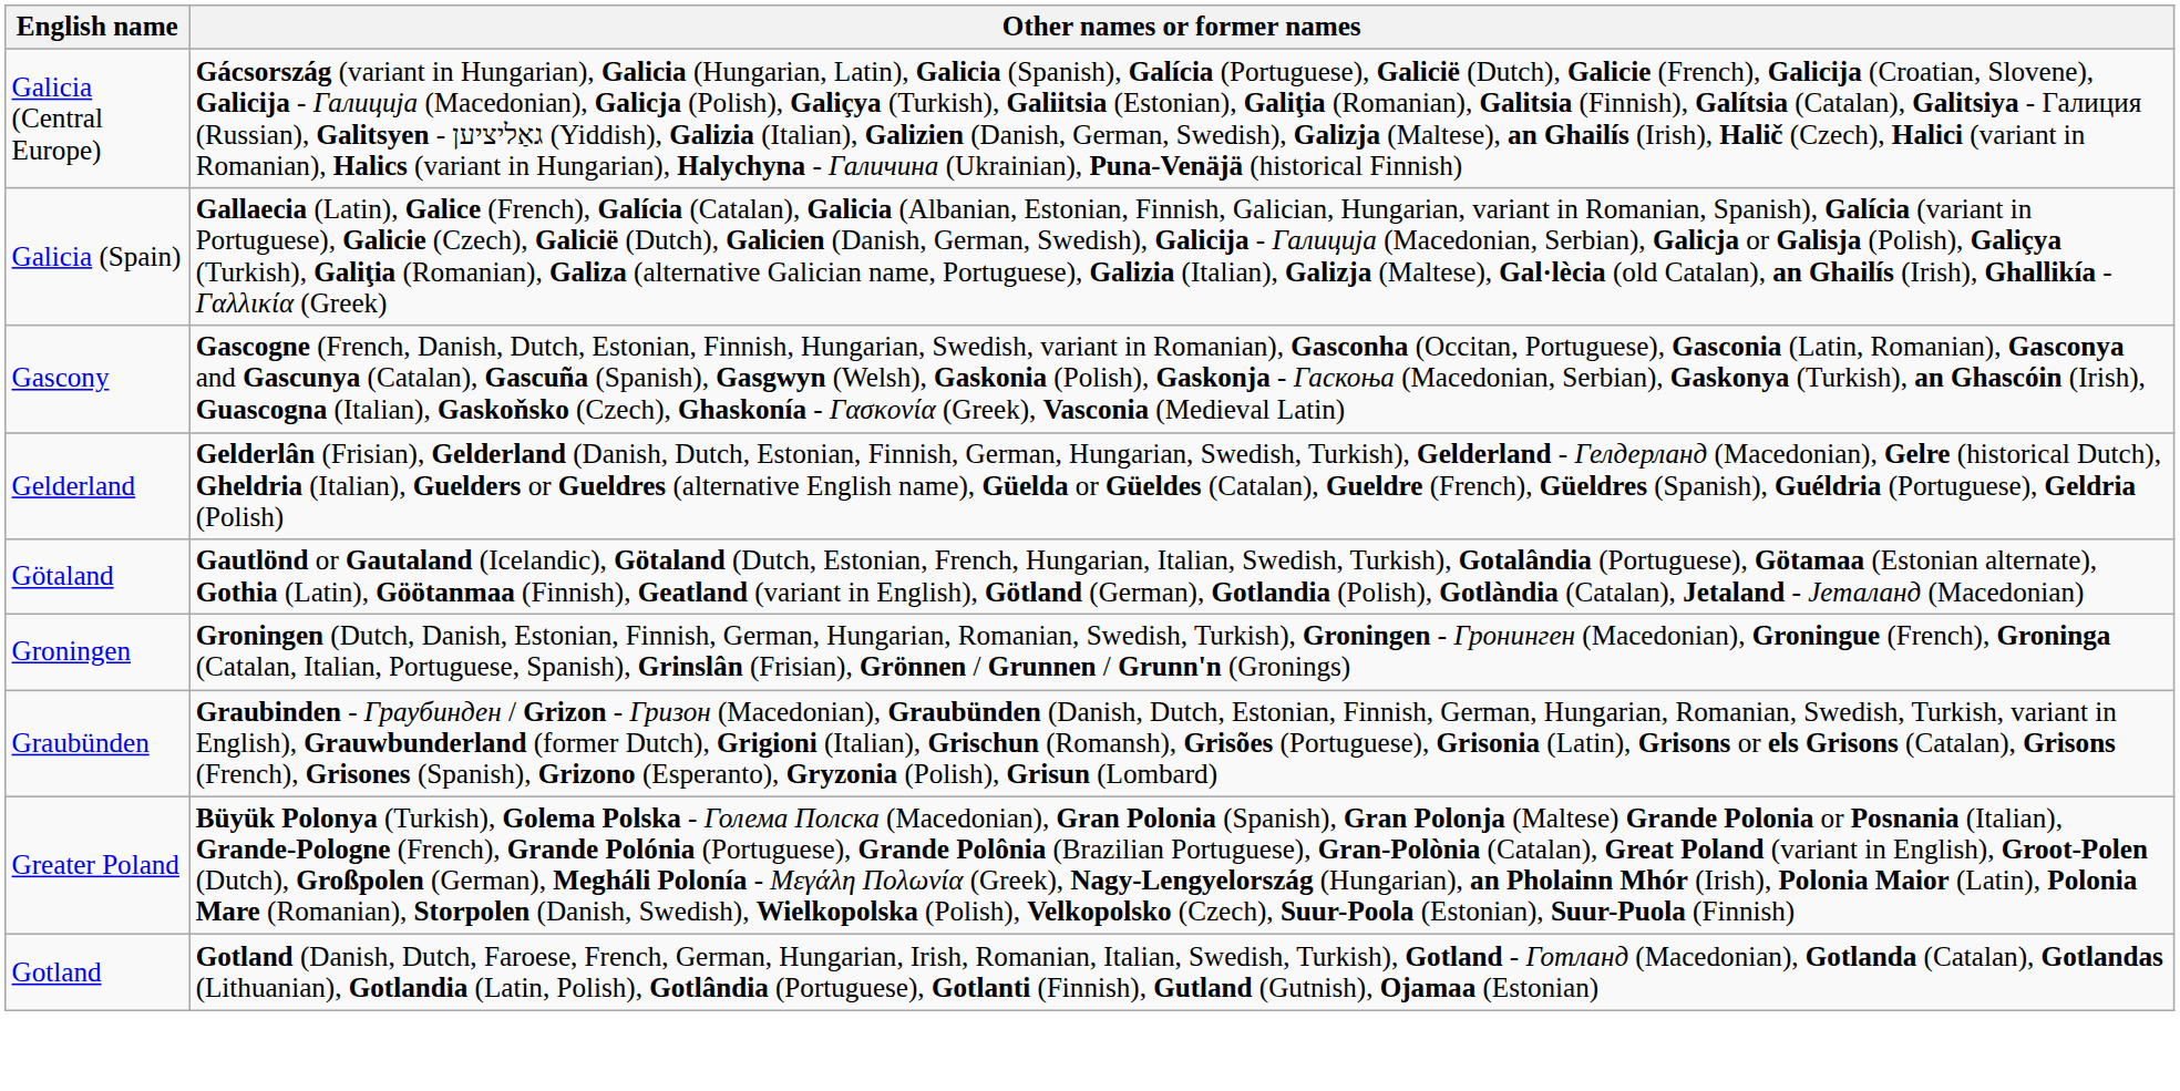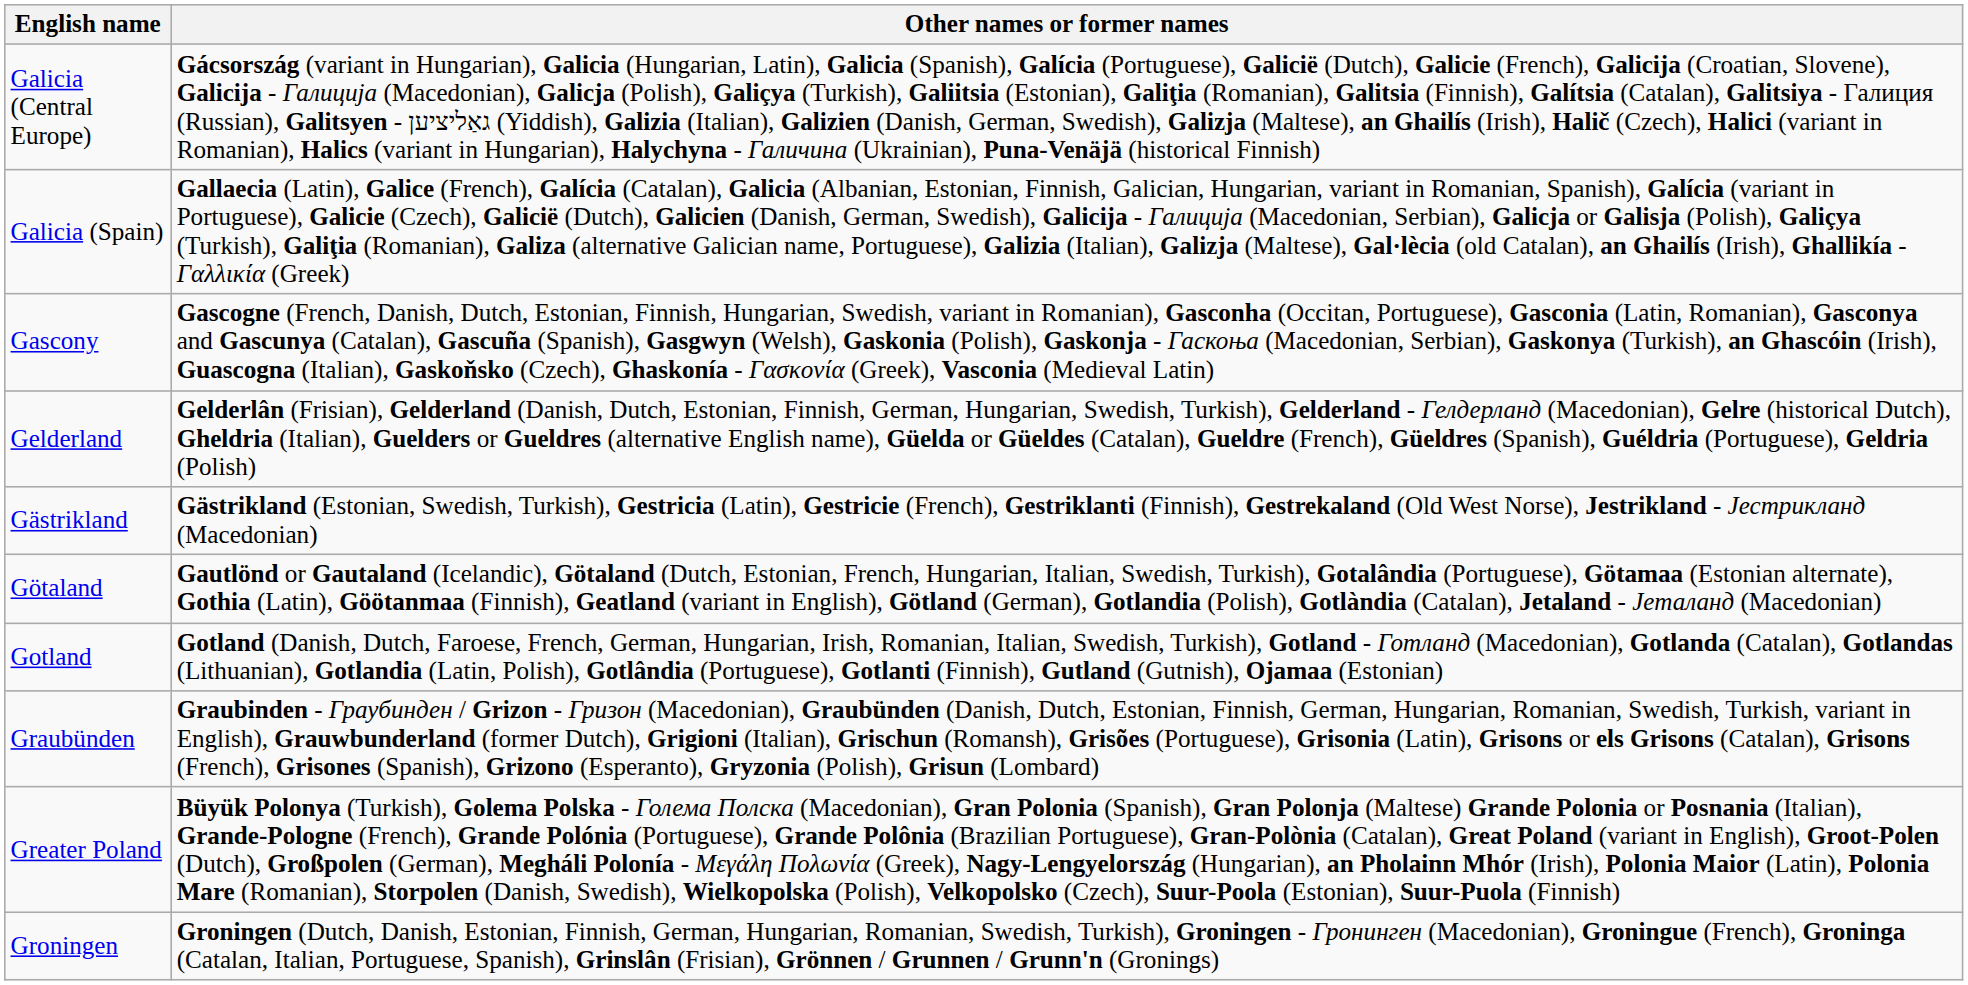+ row: Gästrikland | Gästrikland (Estonian, Swedish, Turkish), Gestricia (Latin), Gestricie (French), Gestriklanti (Finnish), Gestrekaland (Old West Norse), Jestrikland - Јестрикланд (Macedonian)
rows swapped: Gotland <-> Groningen
